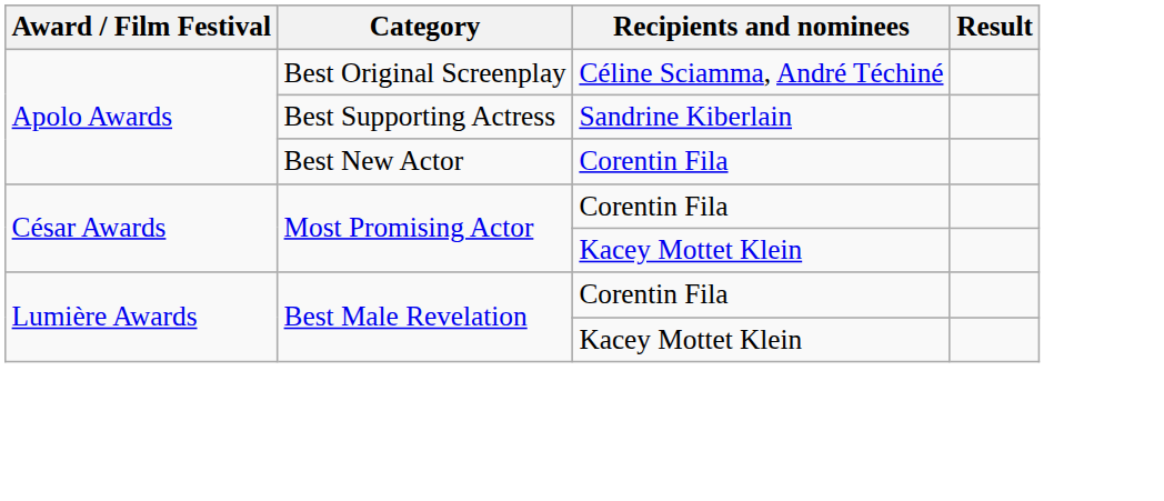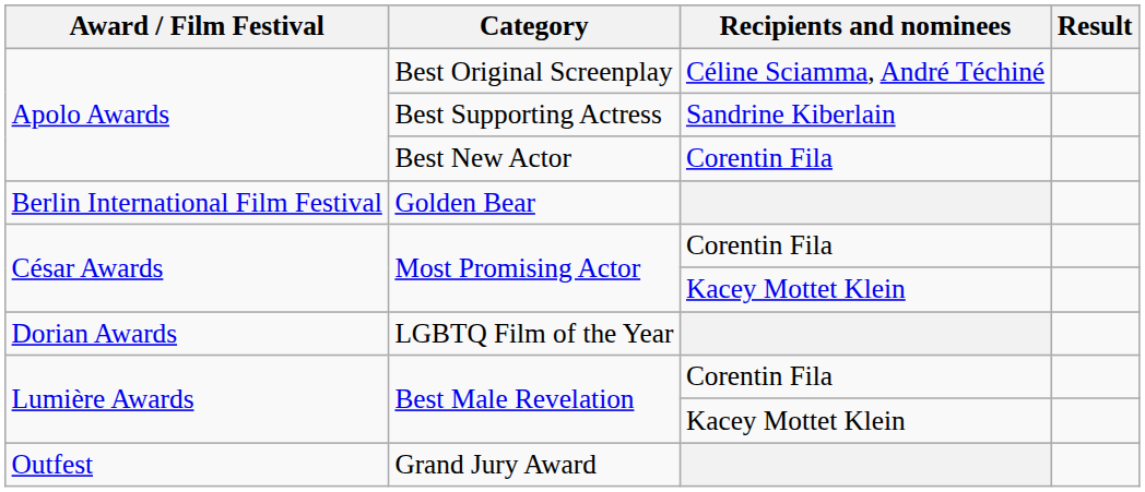+ row: Berlin International Film Festival | Golden Bear
+ row: Dorian Awards | LGBTQ Film of the Year
+ row: Outfest | Grand Jury Award
